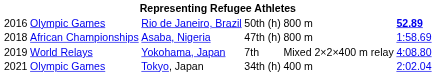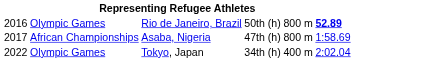Asaba, Nigeria | column 1: 2018 -> 2017
- row: 2019 | World Relays | Yokohama, Japan | 7th | Mixed 2×2×400 m relay | 4:08.80
Tokyo, Japan | column 1: 2021 -> 2022
